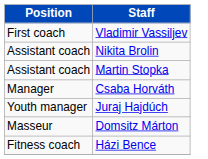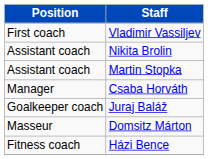- row: Youth manager | Juraj Hajdúch
+ row: Goalkeeper coach | Juraj Baláž
